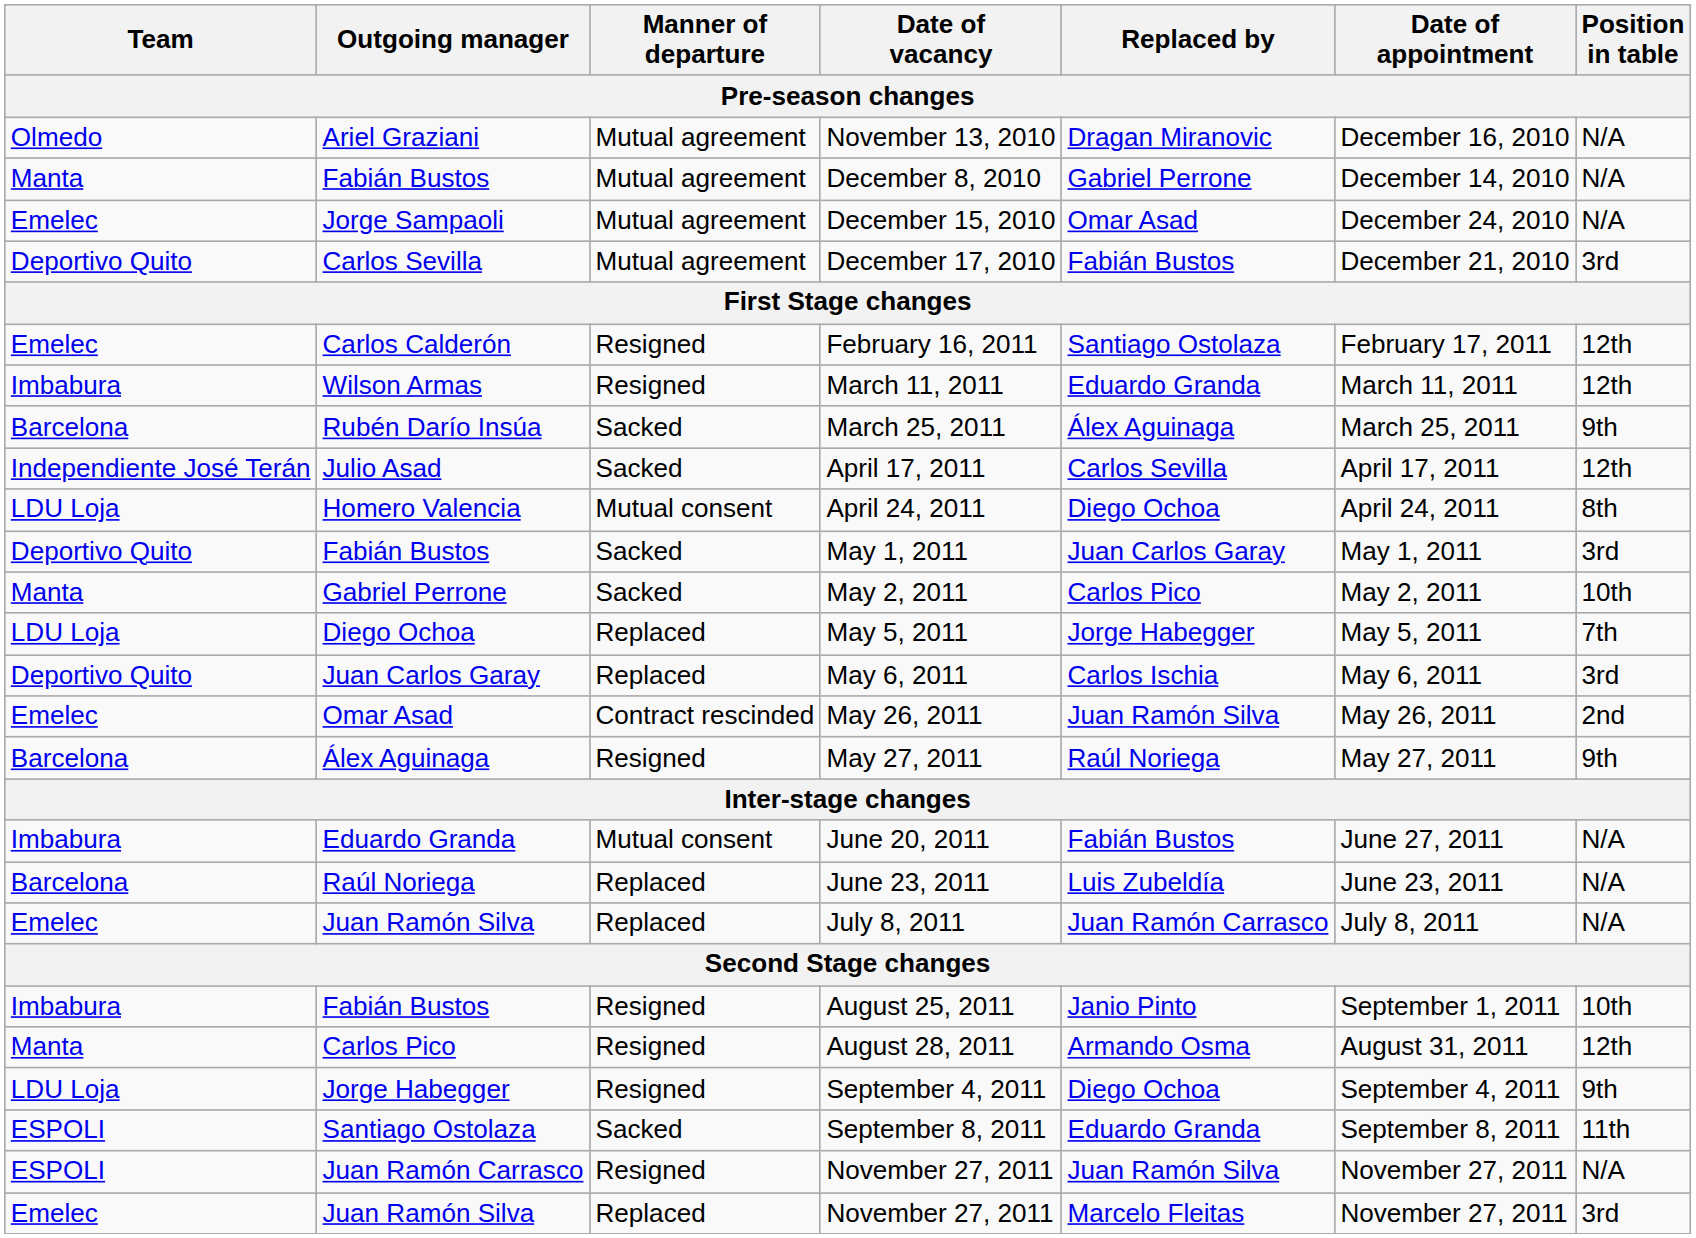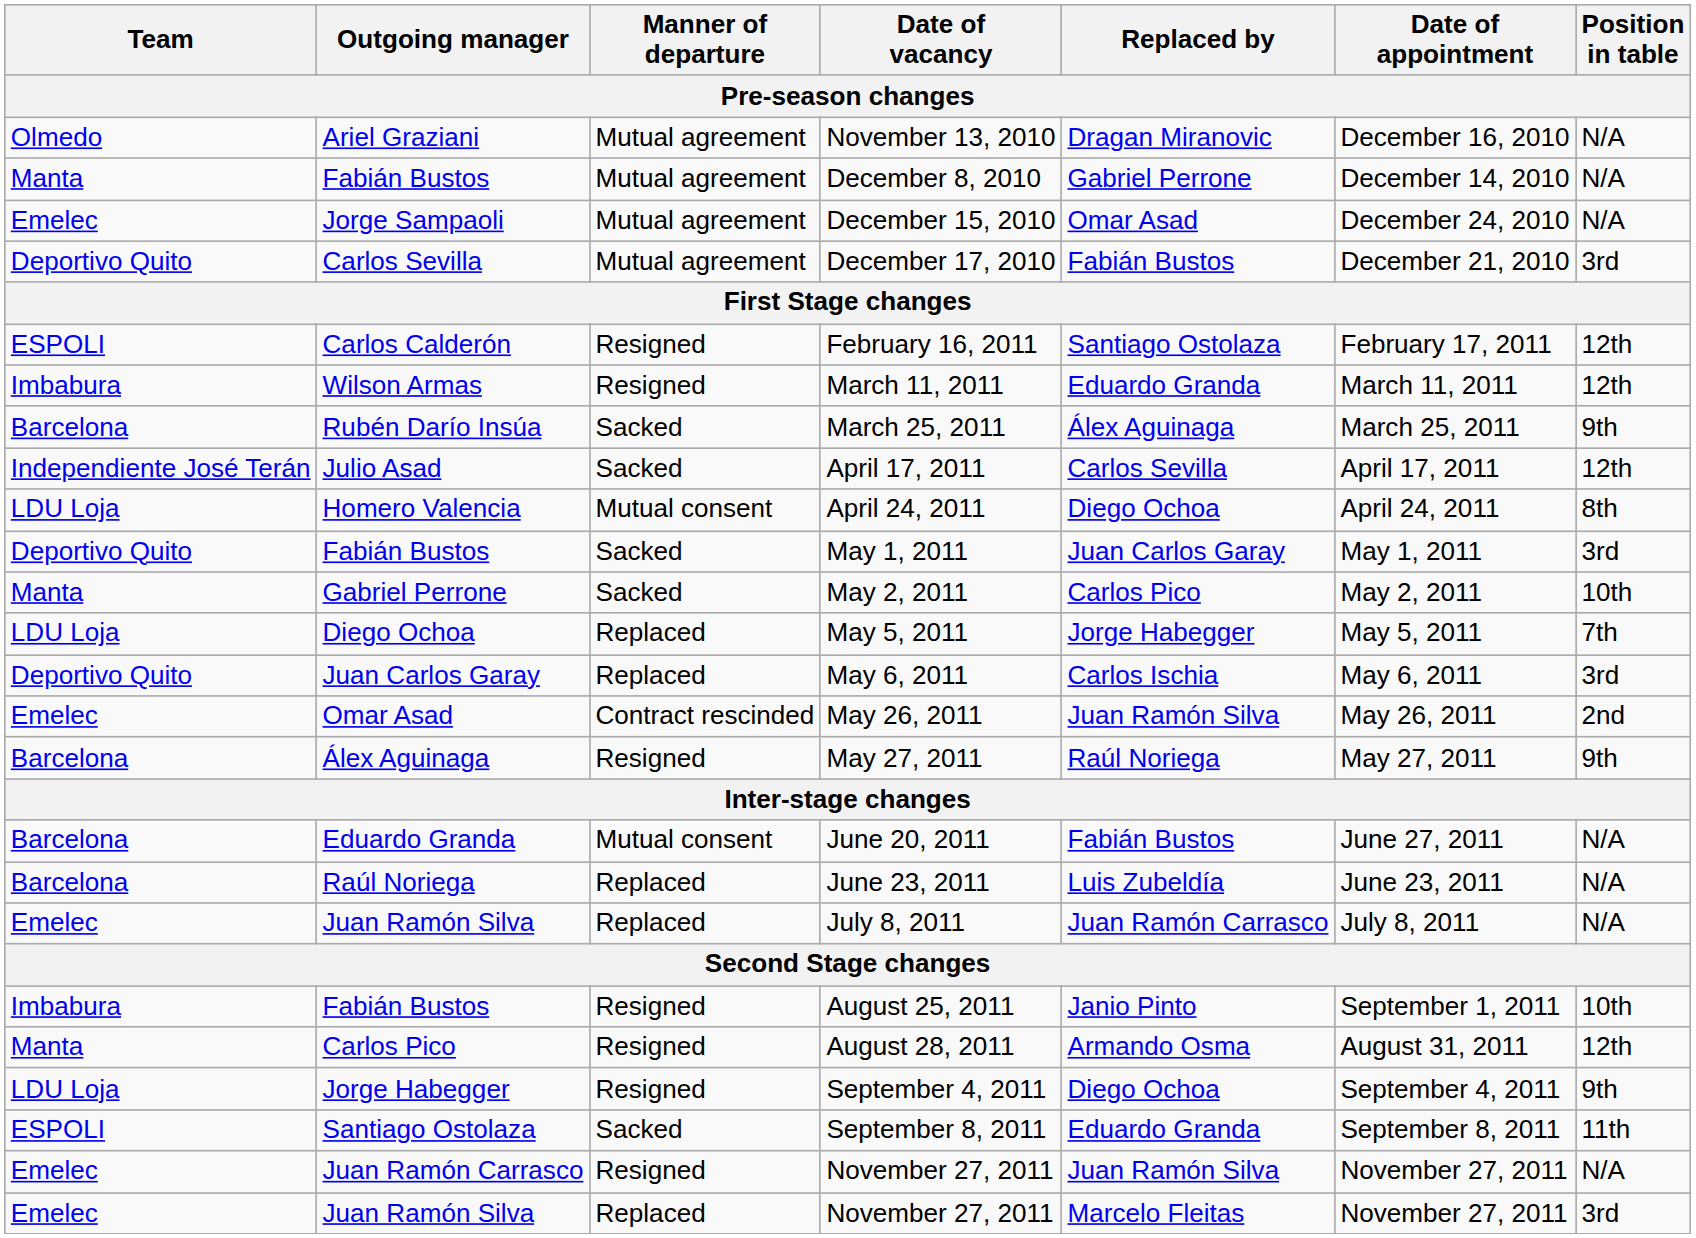February 16, 2011 | Team: Emelec -> ESPOLI
June 20, 2011 | Team: Imbabura -> Barcelona
Juan Ramón Carrasco / November 27, 2011 | Team: ESPOLI -> Emelec
